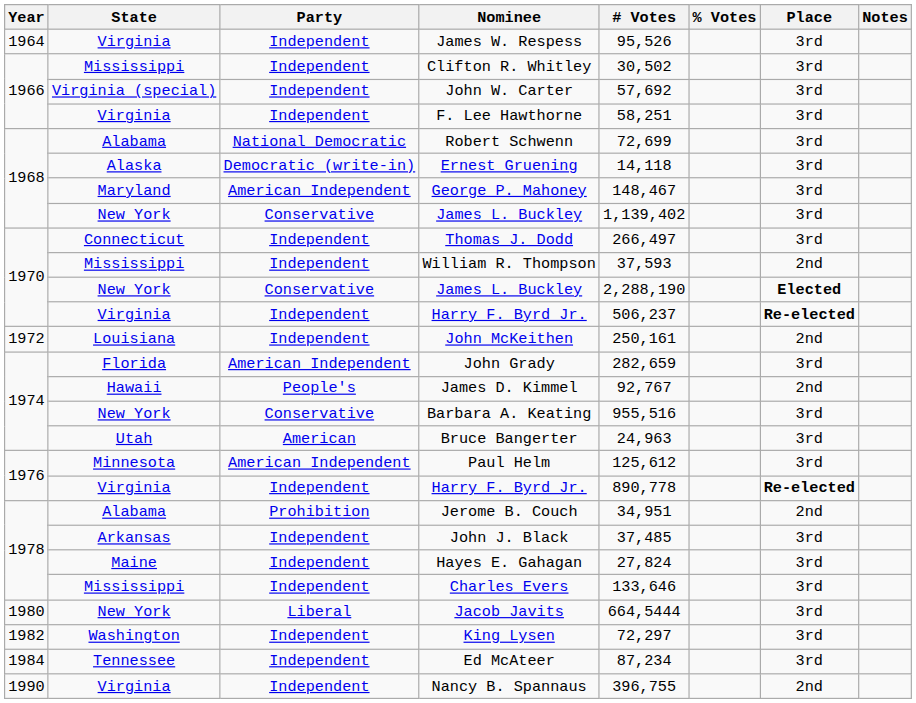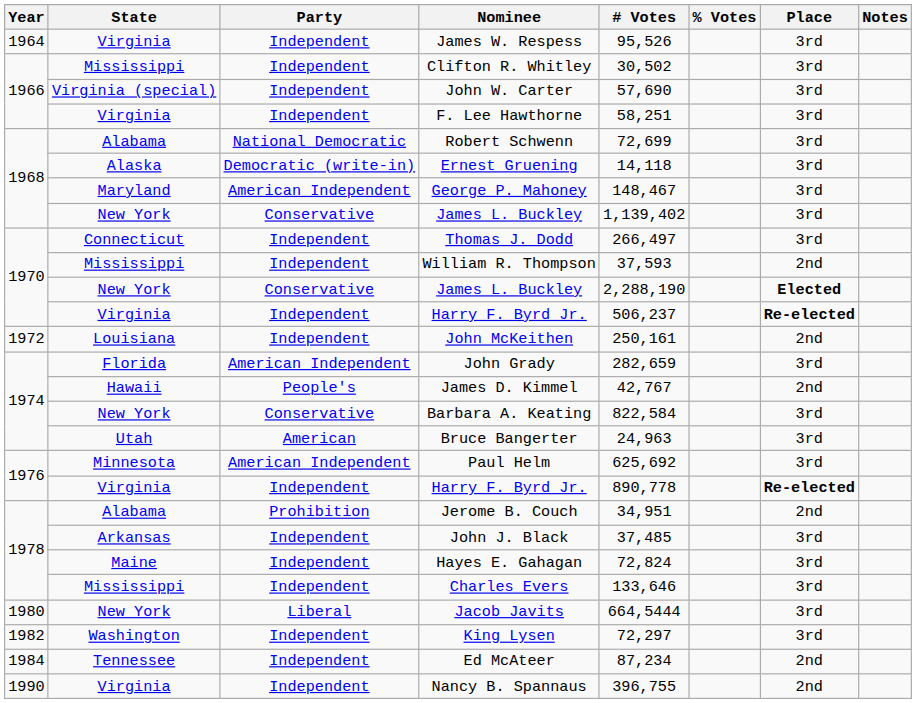John W. Carter | # Votes: 57,692 -> 57,690
James D. Kimmel | # Votes: 92,767 -> 42,767
Barbara A. Keating | # Votes: 955,516 -> 822,584
Paul Helm | # Votes: 125,612 -> 625,692
Hayes E. Gahagan | # Votes: 27,824 -> 72,824
Ed McAteer | Place: 3rd -> 2nd
